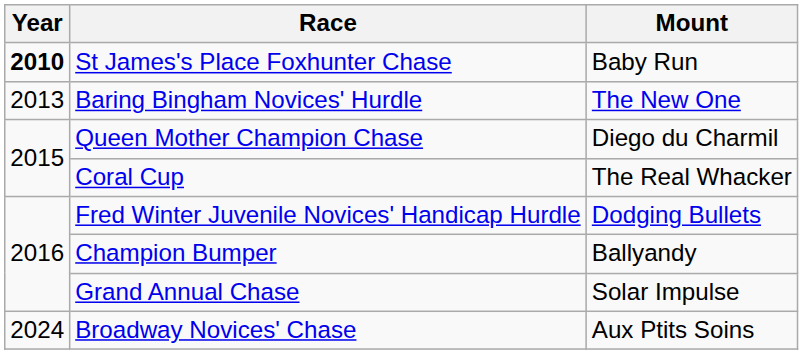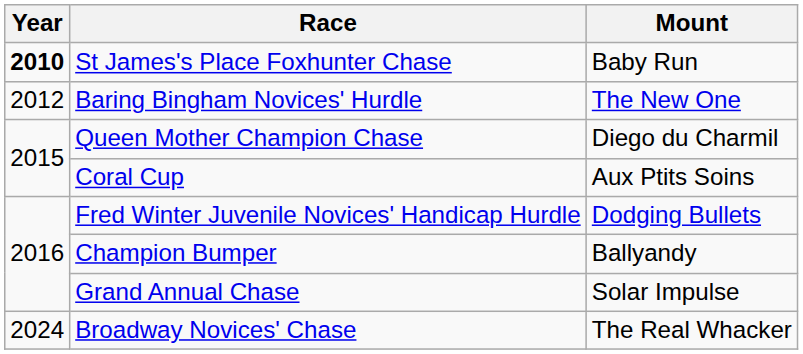Baring Bingham Novices' Hurdle | Year: 2013 -> 2012
Coral Cup | Mount: The Real Whacker -> Aux Ptits Soins
Broadway Novices' Chase | Mount: Aux Ptits Soins -> The Real Whacker
